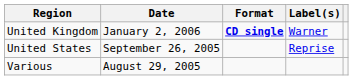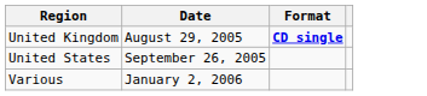- column: Label(s) | Warner | Reprise
United Kingdom | Date: January 2, 2006 -> August 29, 2005
Various | Date: August 29, 2005 -> January 2, 2006
